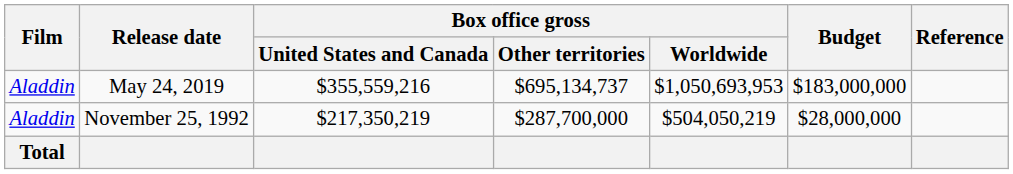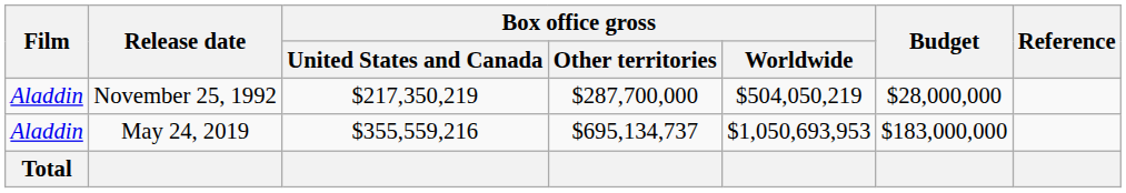rows swapped: November 25, 1992 <-> May 24, 2019
